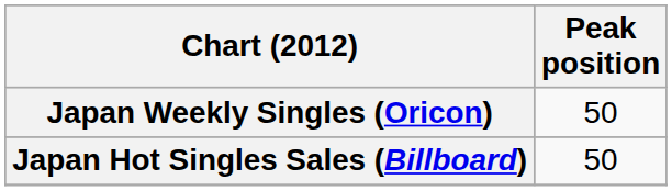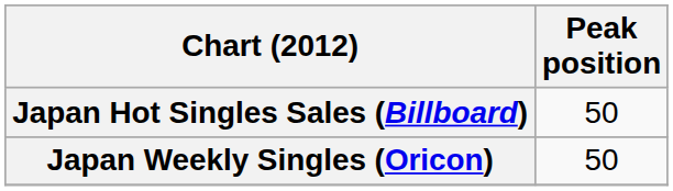rows swapped: Japan Weekly Singles (Oricon) <-> Japan Hot Singles Sales (Billboard)
